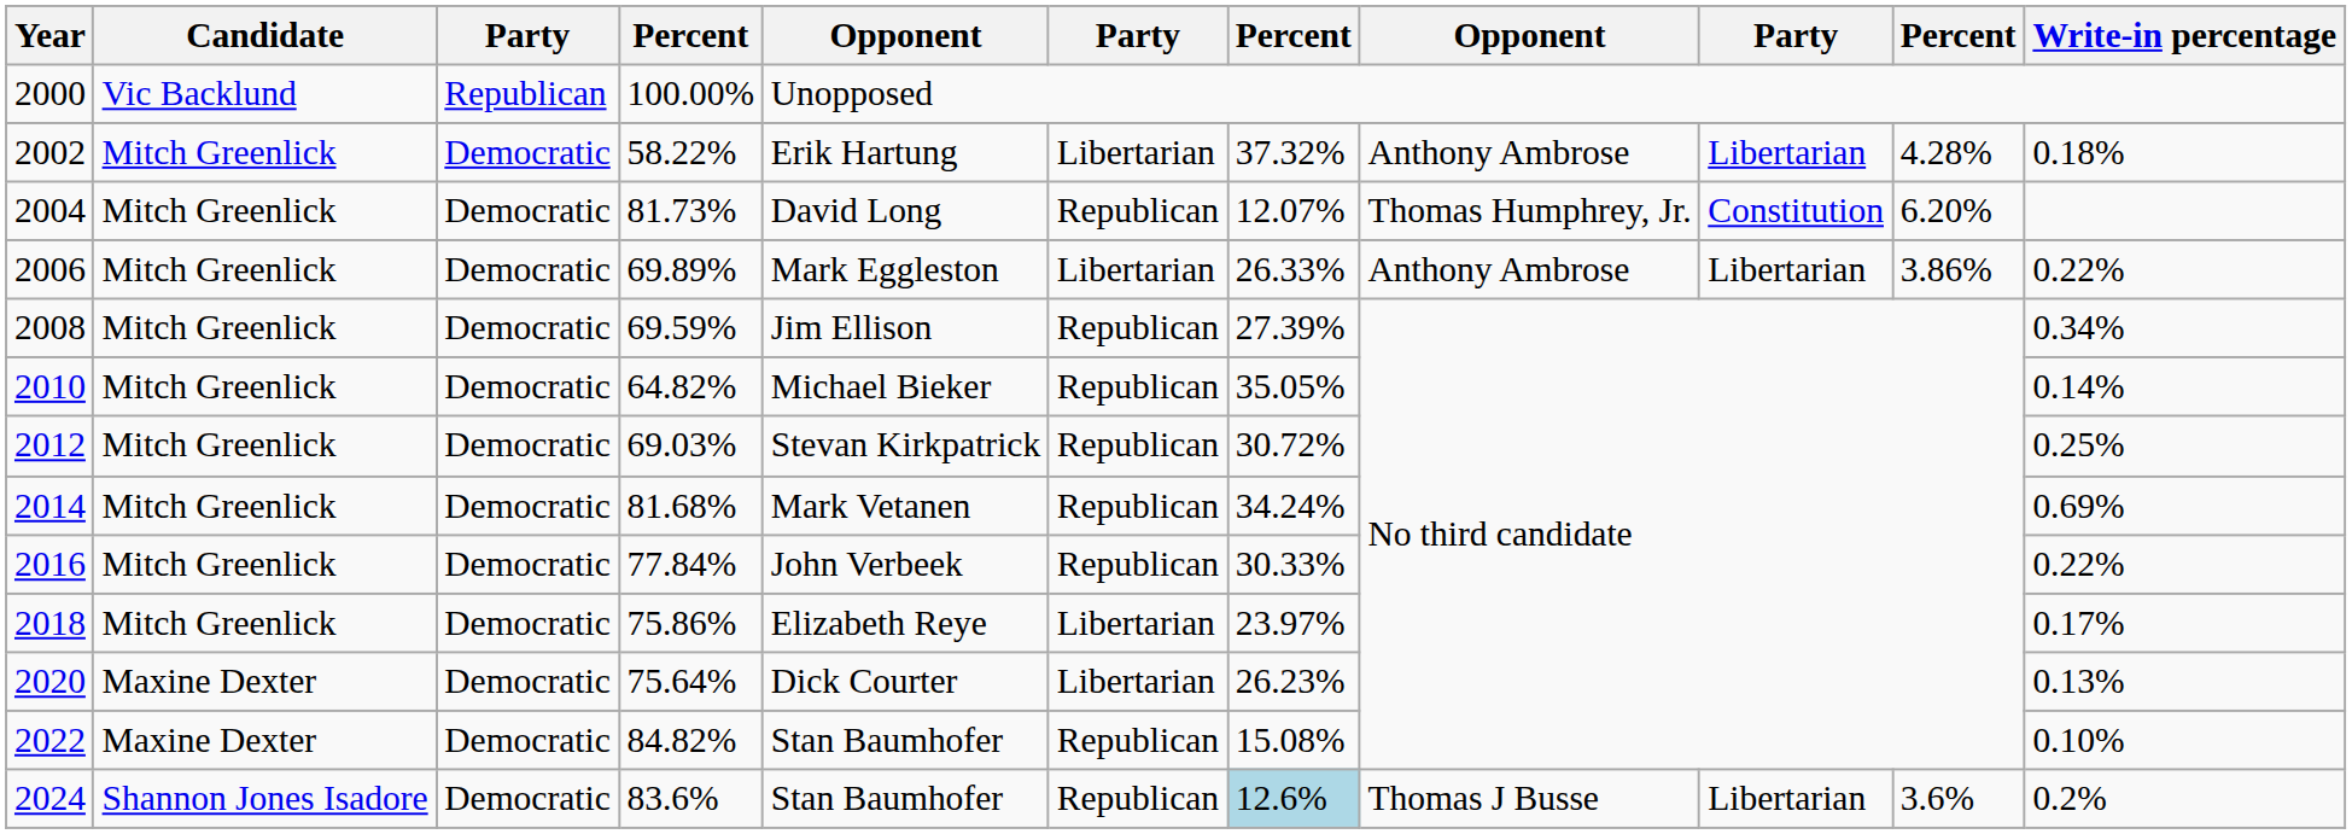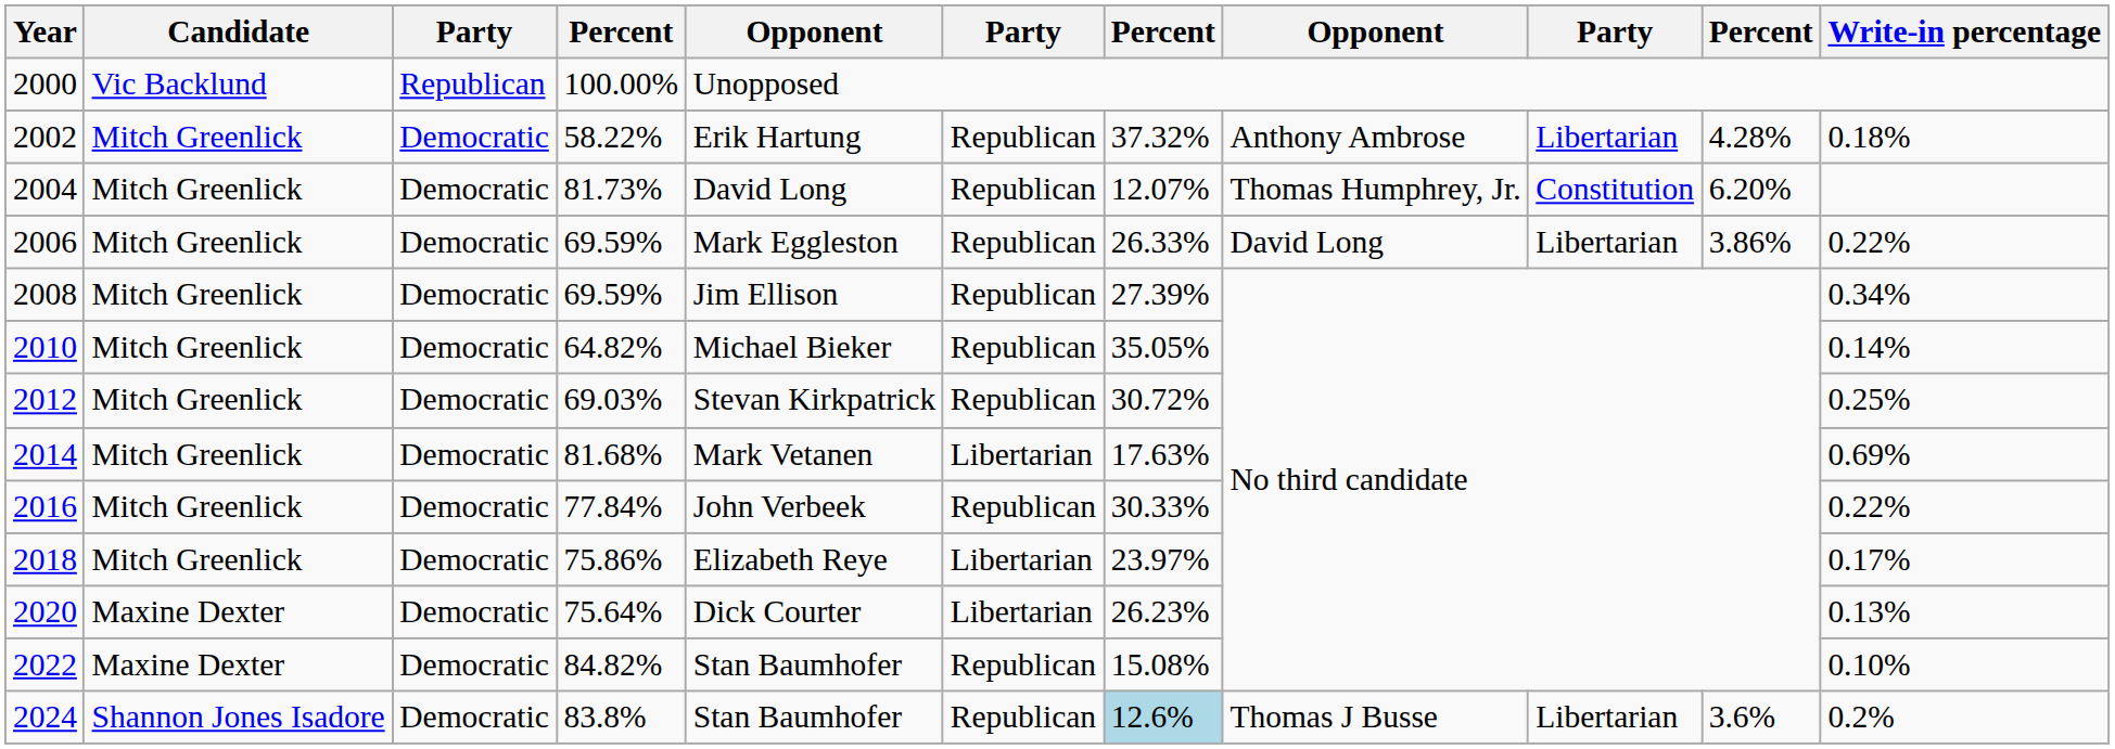2002 | column 6: Libertarian -> Republican
2006 | column 4: 69.89% -> 69.59%
2006 | column 6: Libertarian -> Republican
2006 | column 8: Anthony Ambrose -> David Long
2014 | column 6: Republican -> Libertarian
2014 | column 7: 34.24% -> 17.63%
2024 | column 4: 83.6% -> 83.8%
